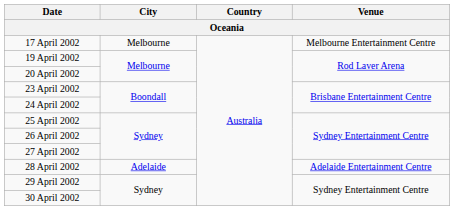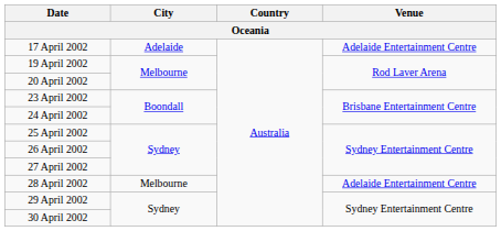17 April 2002 | City: Melbourne -> Adelaide
17 April 2002 | Venue: Melbourne Entertainment Centre -> Adelaide Entertainment Centre
28 April 2002 | City: Adelaide -> Melbourne
